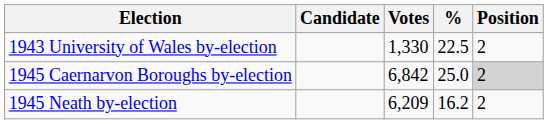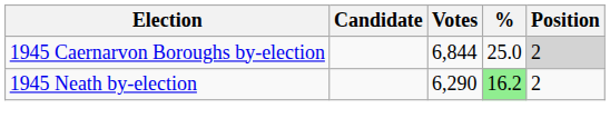- row: 1943 University of Wales by-election | 1,330 | 22.5 | 2
1945 Caernarvon Boroughs by-election | Votes: 6,842 -> 6,844
1945 Neath by-election | Votes: 6,209 -> 6,290
1945 Neath by-election | %: no background -> lightgreen background
